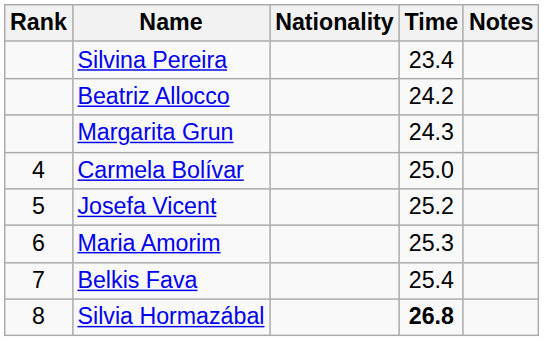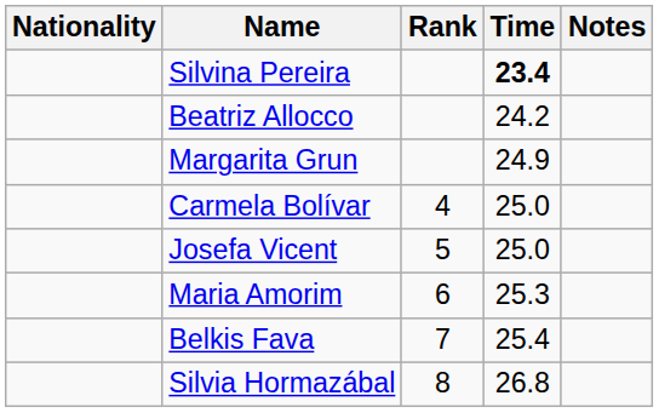columns swapped: Rank <-> Nationality
Silvina Pereira | Time: normal -> bold
Margarita Grun | Time: 24.3 -> 24.9
Josefa Vicent | Time: 25.2 -> 25.0
Silvia Hormazábal | Time: bold -> normal
